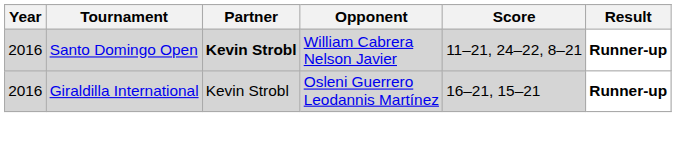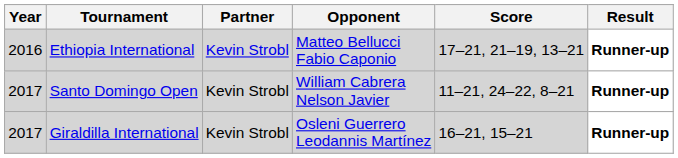+ row: 2016 | Ethiopia International | Kevin Strobl | Matteo Bellucci Fabio Caponio | 17–21, 21–19, 13–21 | Runner-up
Santo Domingo Open | Year: 2016 -> 2017
Santo Domingo Open | Partner: bold -> normal
Giraldilla International | Year: 2016 -> 2017
